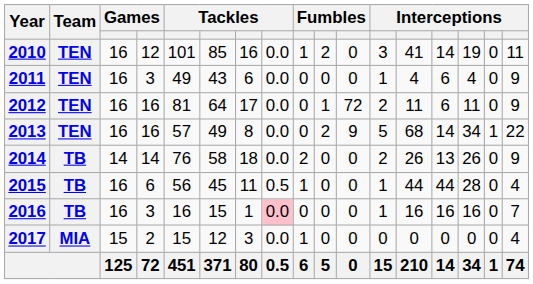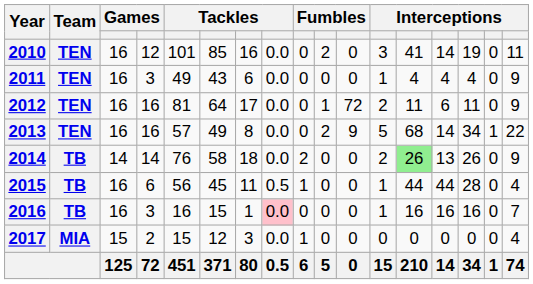2010 | column 9: 1 -> 0
2011 | column 14: 6 -> 4
2014 | column 13: no background -> lightgreen background
